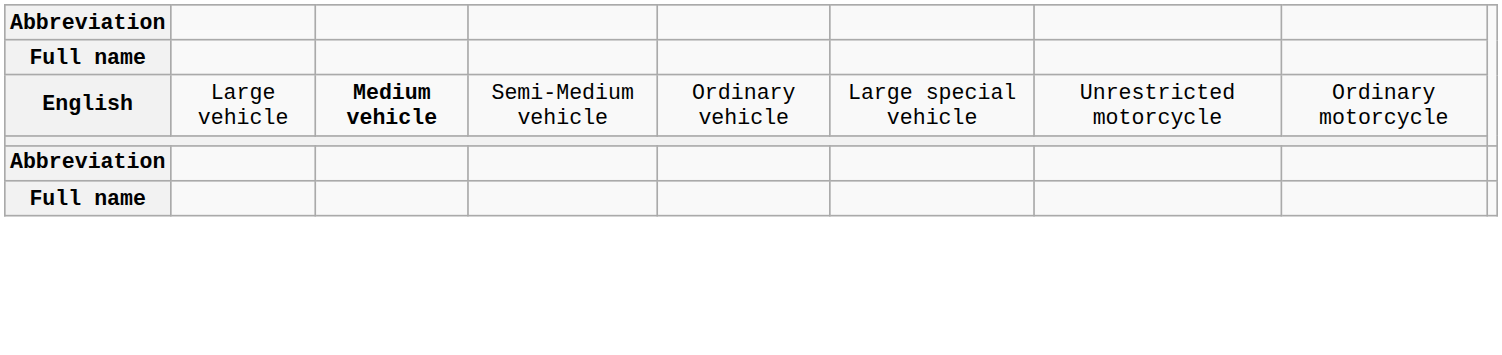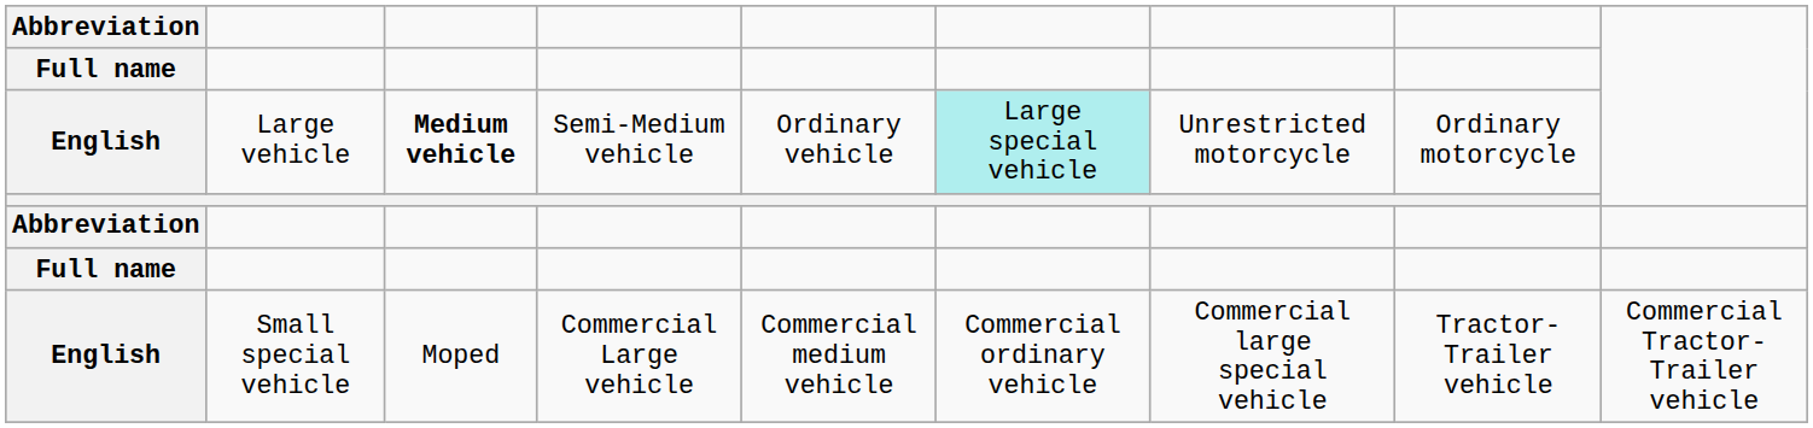English / Large vehicle | column 6: no background -> paleturquoise background
+ row: English | Small special vehicle | Moped | Commercial Large vehicle | Commercial medium vehicle | Commercial ordinary vehicle | Commercial large special vehicle | Tractor-Trailer vehicle | Commercial Tractor- Trailer vehicle
